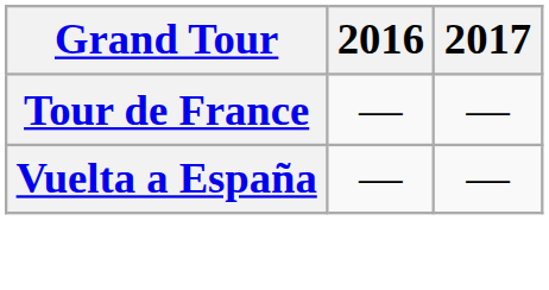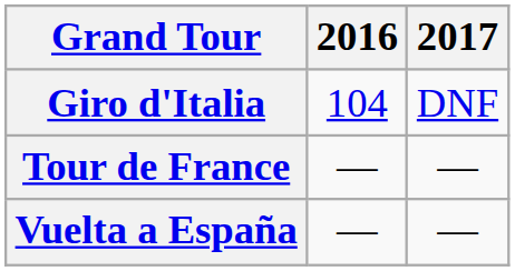+ row: Giro d'Italia | 104 | DNF
